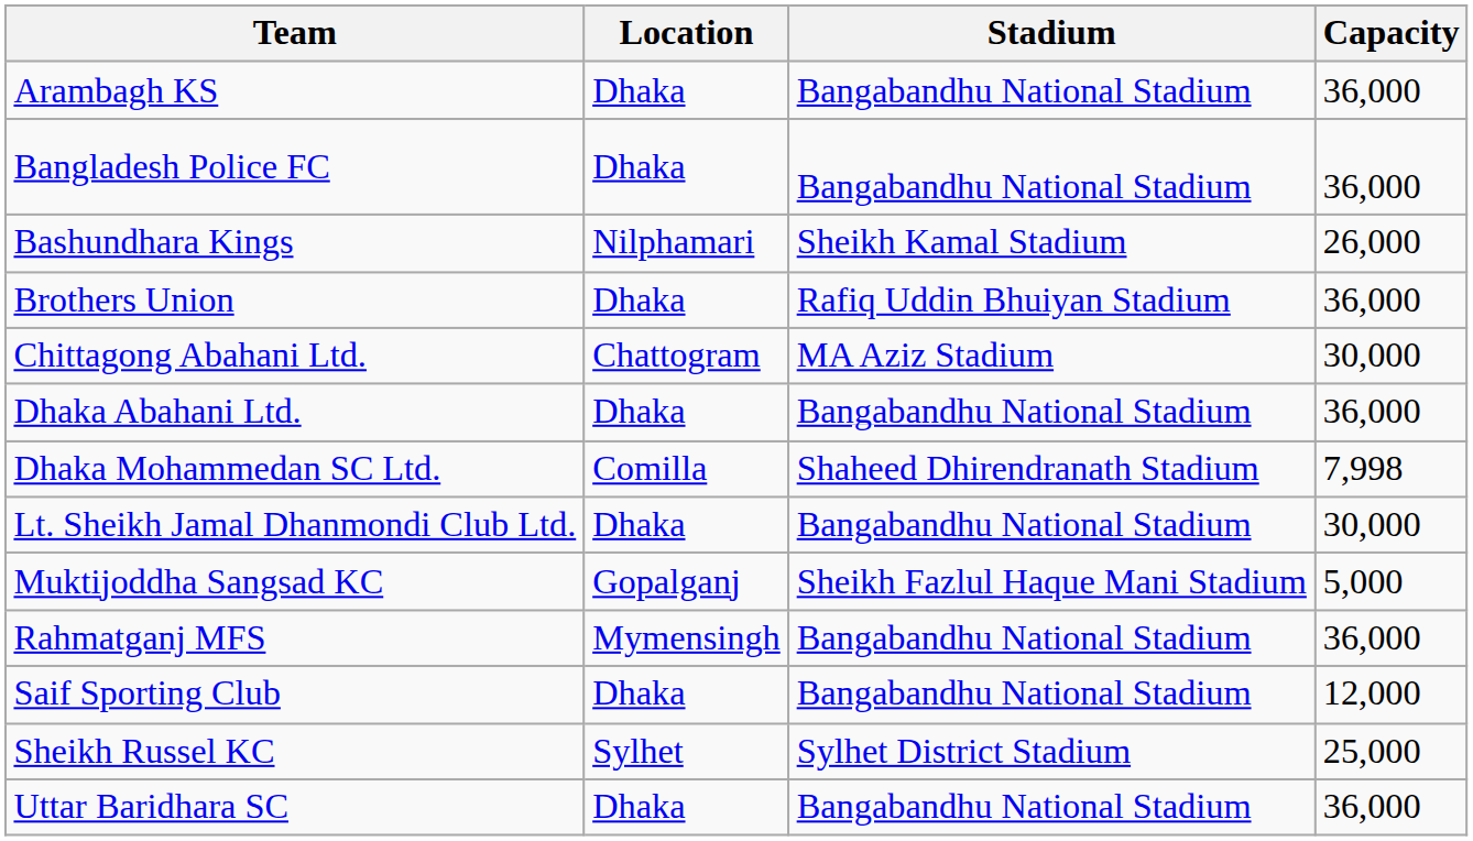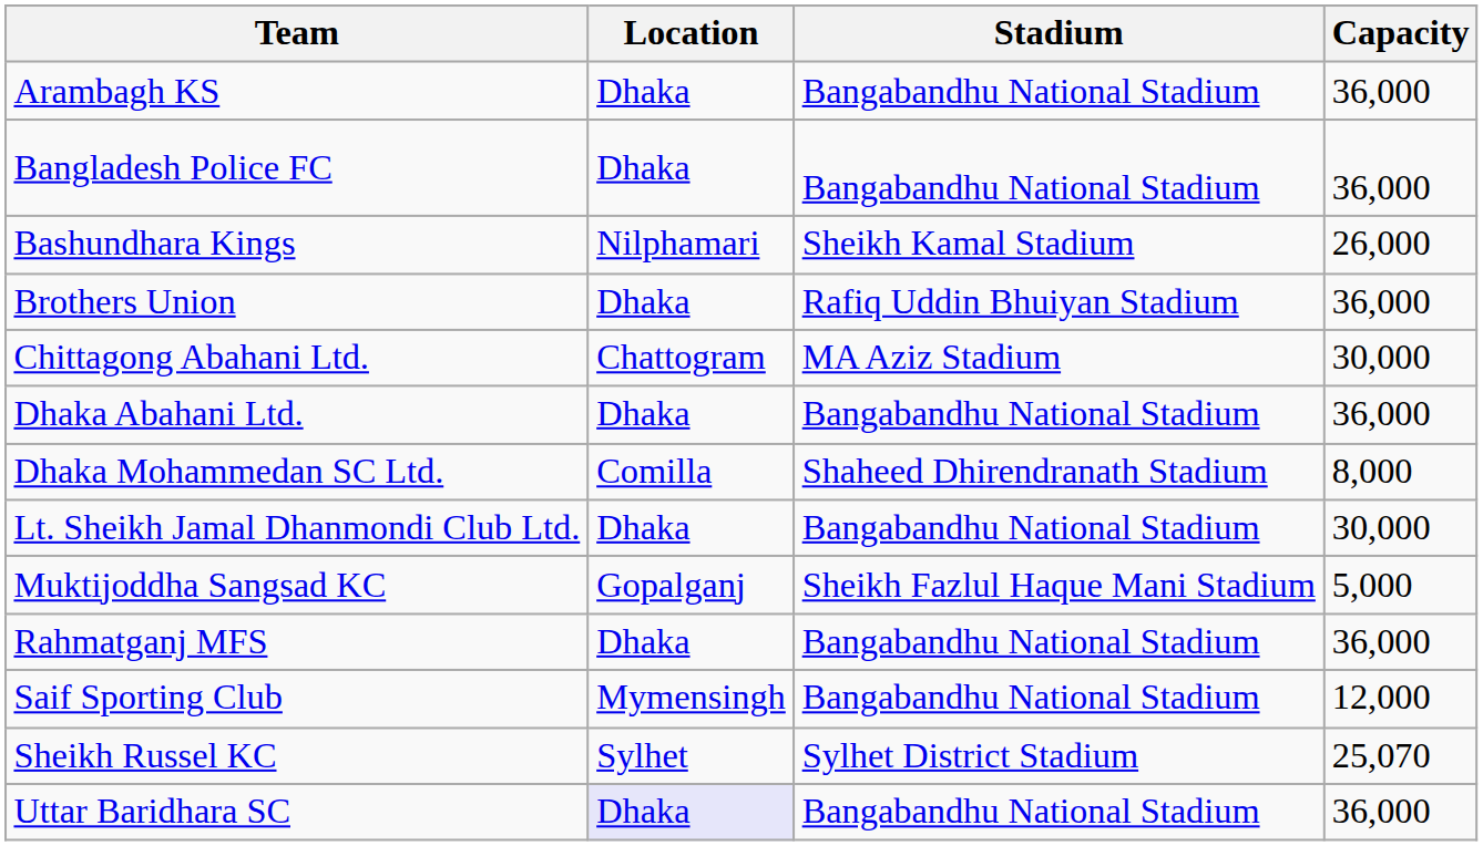Dhaka Mohammedan SC Ltd. | Capacity: 7,998 -> 8,000
Rahmatganj MFS | Location: Mymensingh -> Dhaka
Saif Sporting Club | Location: Dhaka -> Mymensingh
Sheikh Russel KC | Capacity: 25,000 -> 25,070
Uttar Baridhara SC | Location: no background -> lavender background
